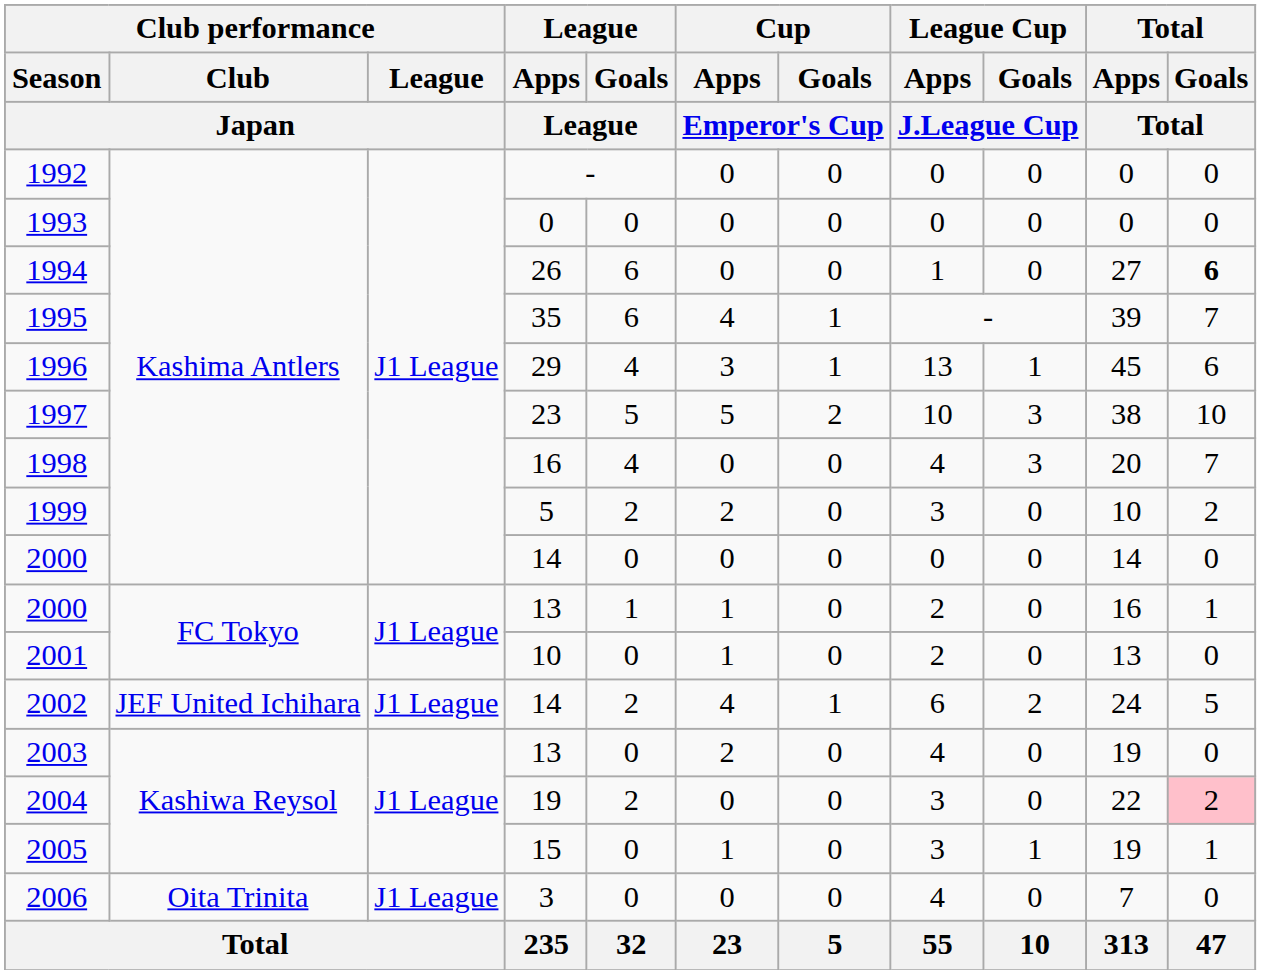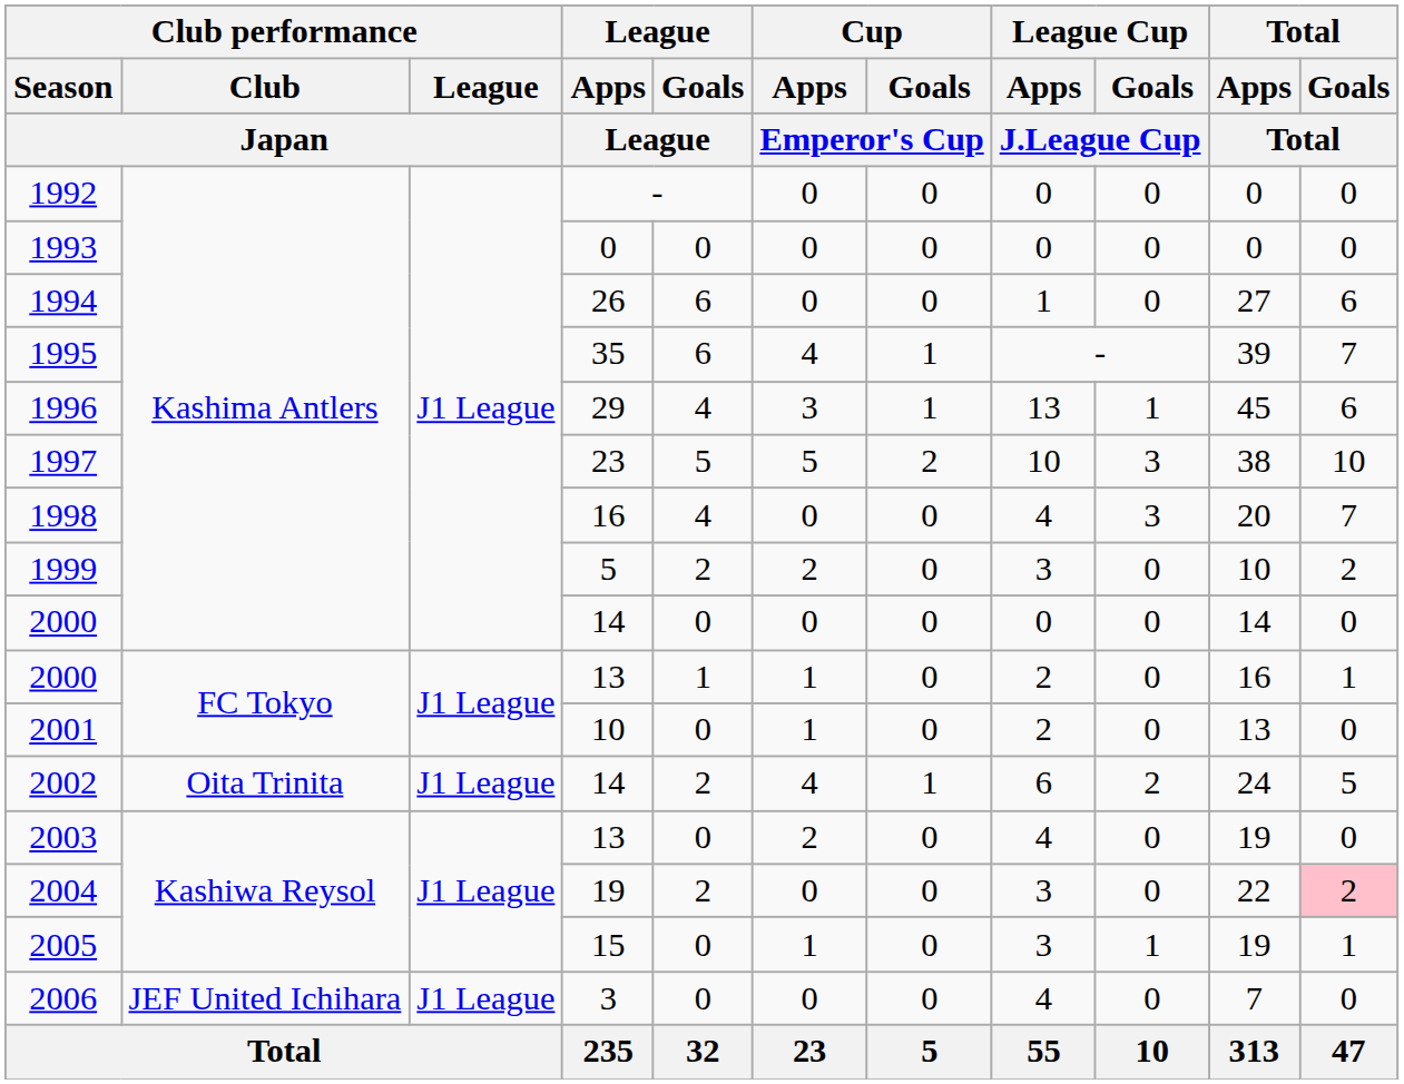1994 | Total / Goals / Total: bold -> normal
2002 | Club performance / Club / Japan: JEF United Ichihara -> Oita Trinita
2006 | Club performance / Club / Japan: Oita Trinita -> JEF United Ichihara
